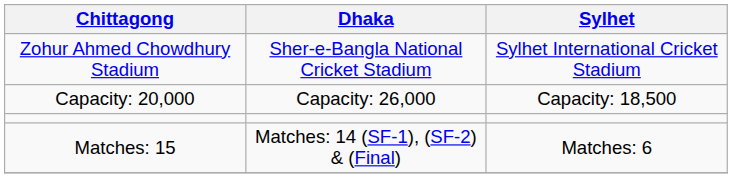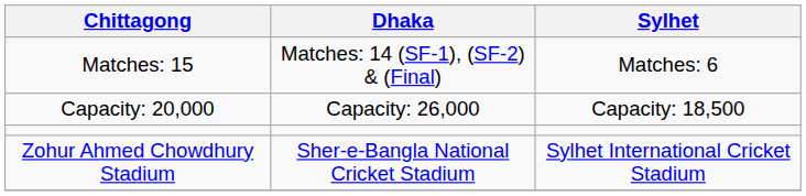rows swapped: Zohur Ahmed Chowdhury Stadium <-> Matches: 15
